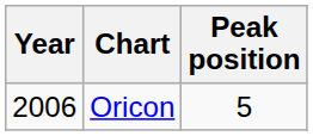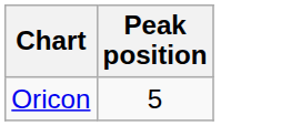- column: Year | 2006
